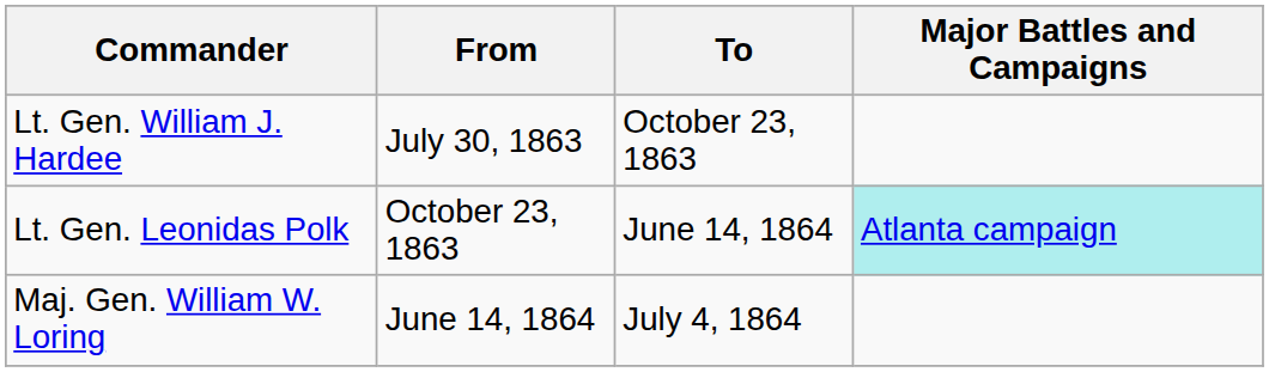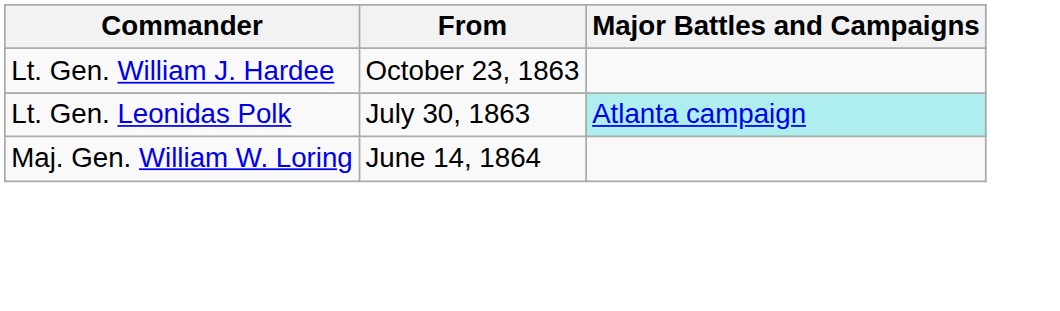- column: To | October 23, 1863 | June 14, 1864 | July 4, 1864
Lt. Gen. William J. Hardee | From: July 30, 1863 -> October 23, 1863
Lt. Gen. Leonidas Polk | From: October 23, 1863 -> July 30, 1863
